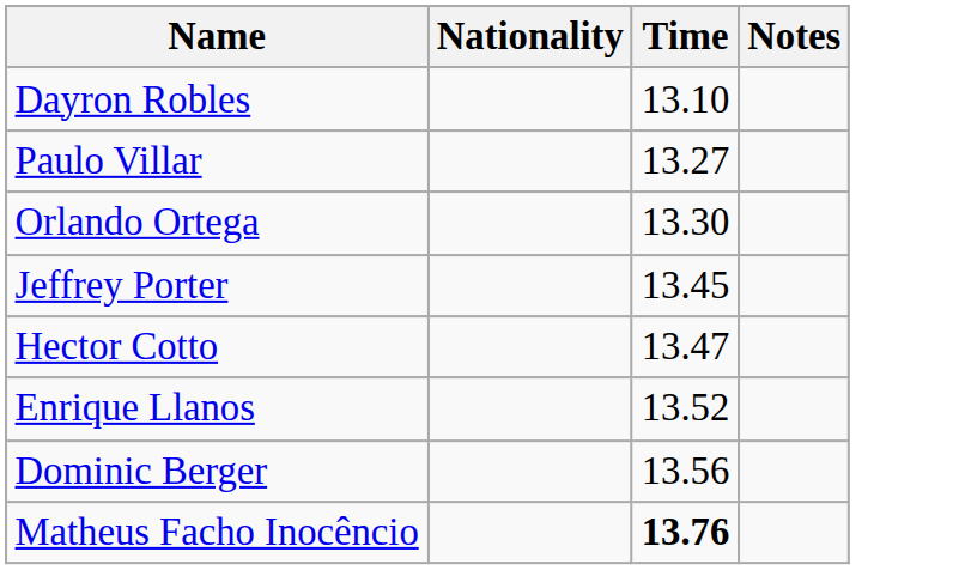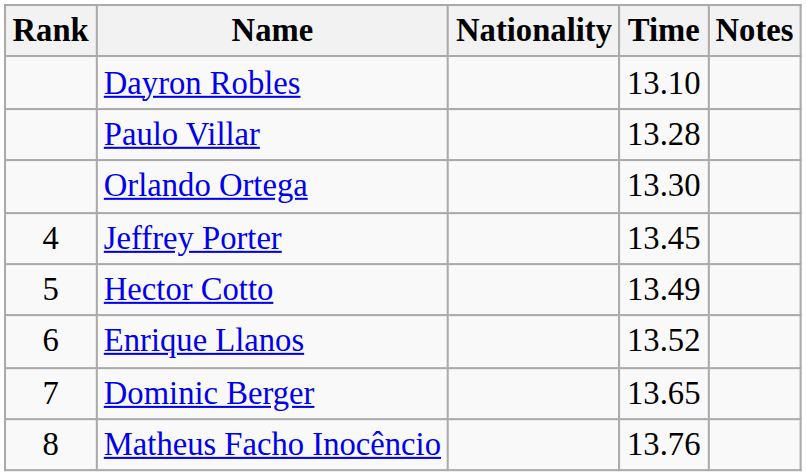+ column: Rank | 4 | 5 | 6 | 7 | 8
Paulo Villar | Time: 13.27 -> 13.28
Hector Cotto | Time: 13.47 -> 13.49
Dominic Berger | Time: 13.56 -> 13.65
Matheus Facho Inocêncio | Time: bold -> normal
